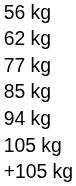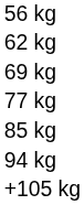+ row: 69 kg
- row: 105 kg
